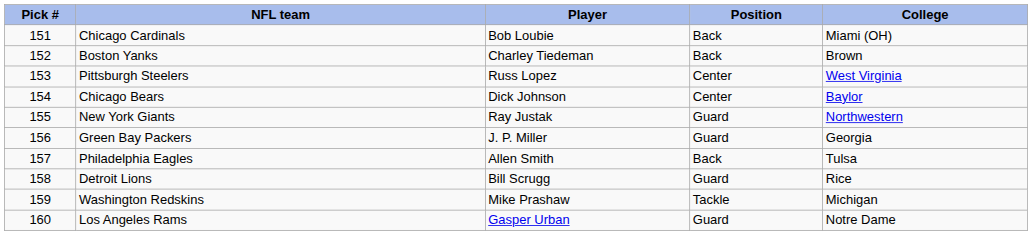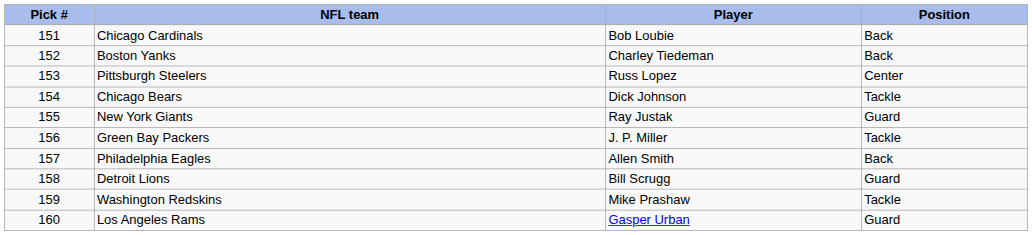- column: College | Miami (OH) | Brown | West Virginia | Baylor | Northwestern | Georgia | Tulsa | Rice | Michigan | Notre Dame
Chicago Bears | Position: Center -> Tackle
Green Bay Packers | Position: Guard -> Tackle
